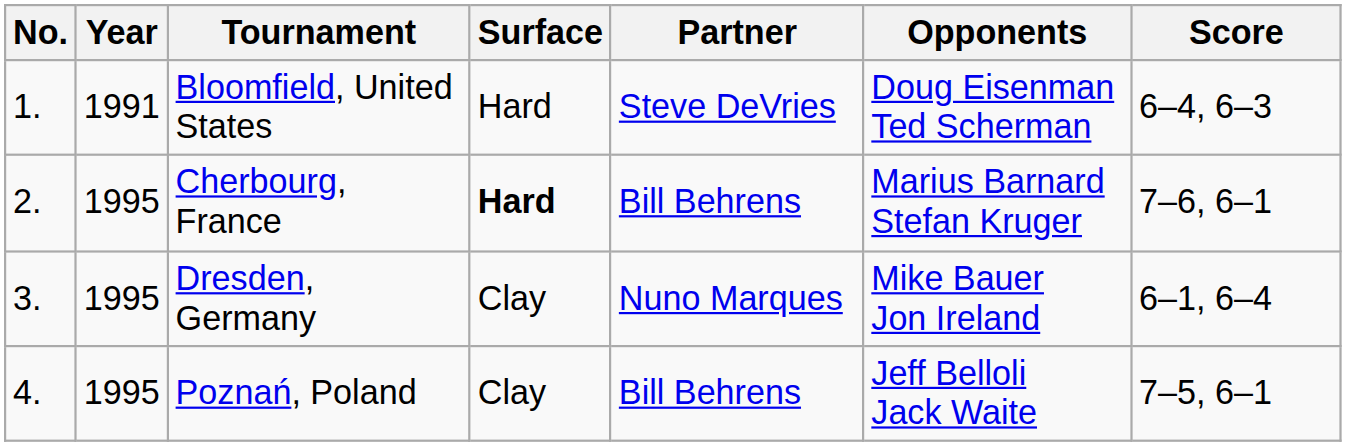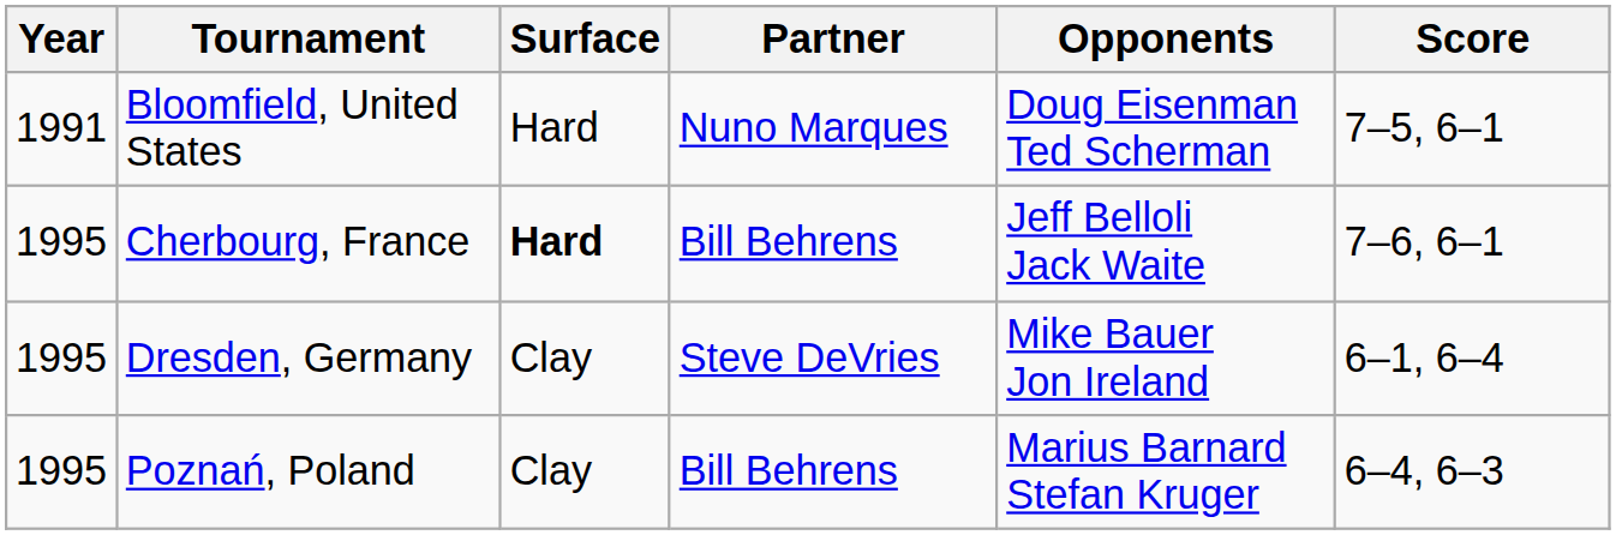- column: No. | 1. | 2. | 3. | 4.
Bloomfield, United States | Partner: Steve DeVries -> Nuno Marques
Bloomfield, United States | Score: 6–4, 6–3 -> 7–5, 6–1
Cherbourg, France | Opponents: Marius Barnard Stefan Kruger -> Jeff Belloli Jack Waite
Dresden, Germany | Partner: Nuno Marques -> Steve DeVries
Poznań, Poland | Opponents: Jeff Belloli Jack Waite -> Marius Barnard Stefan Kruger
Poznań, Poland | Score: 7–5, 6–1 -> 6–4, 6–3
